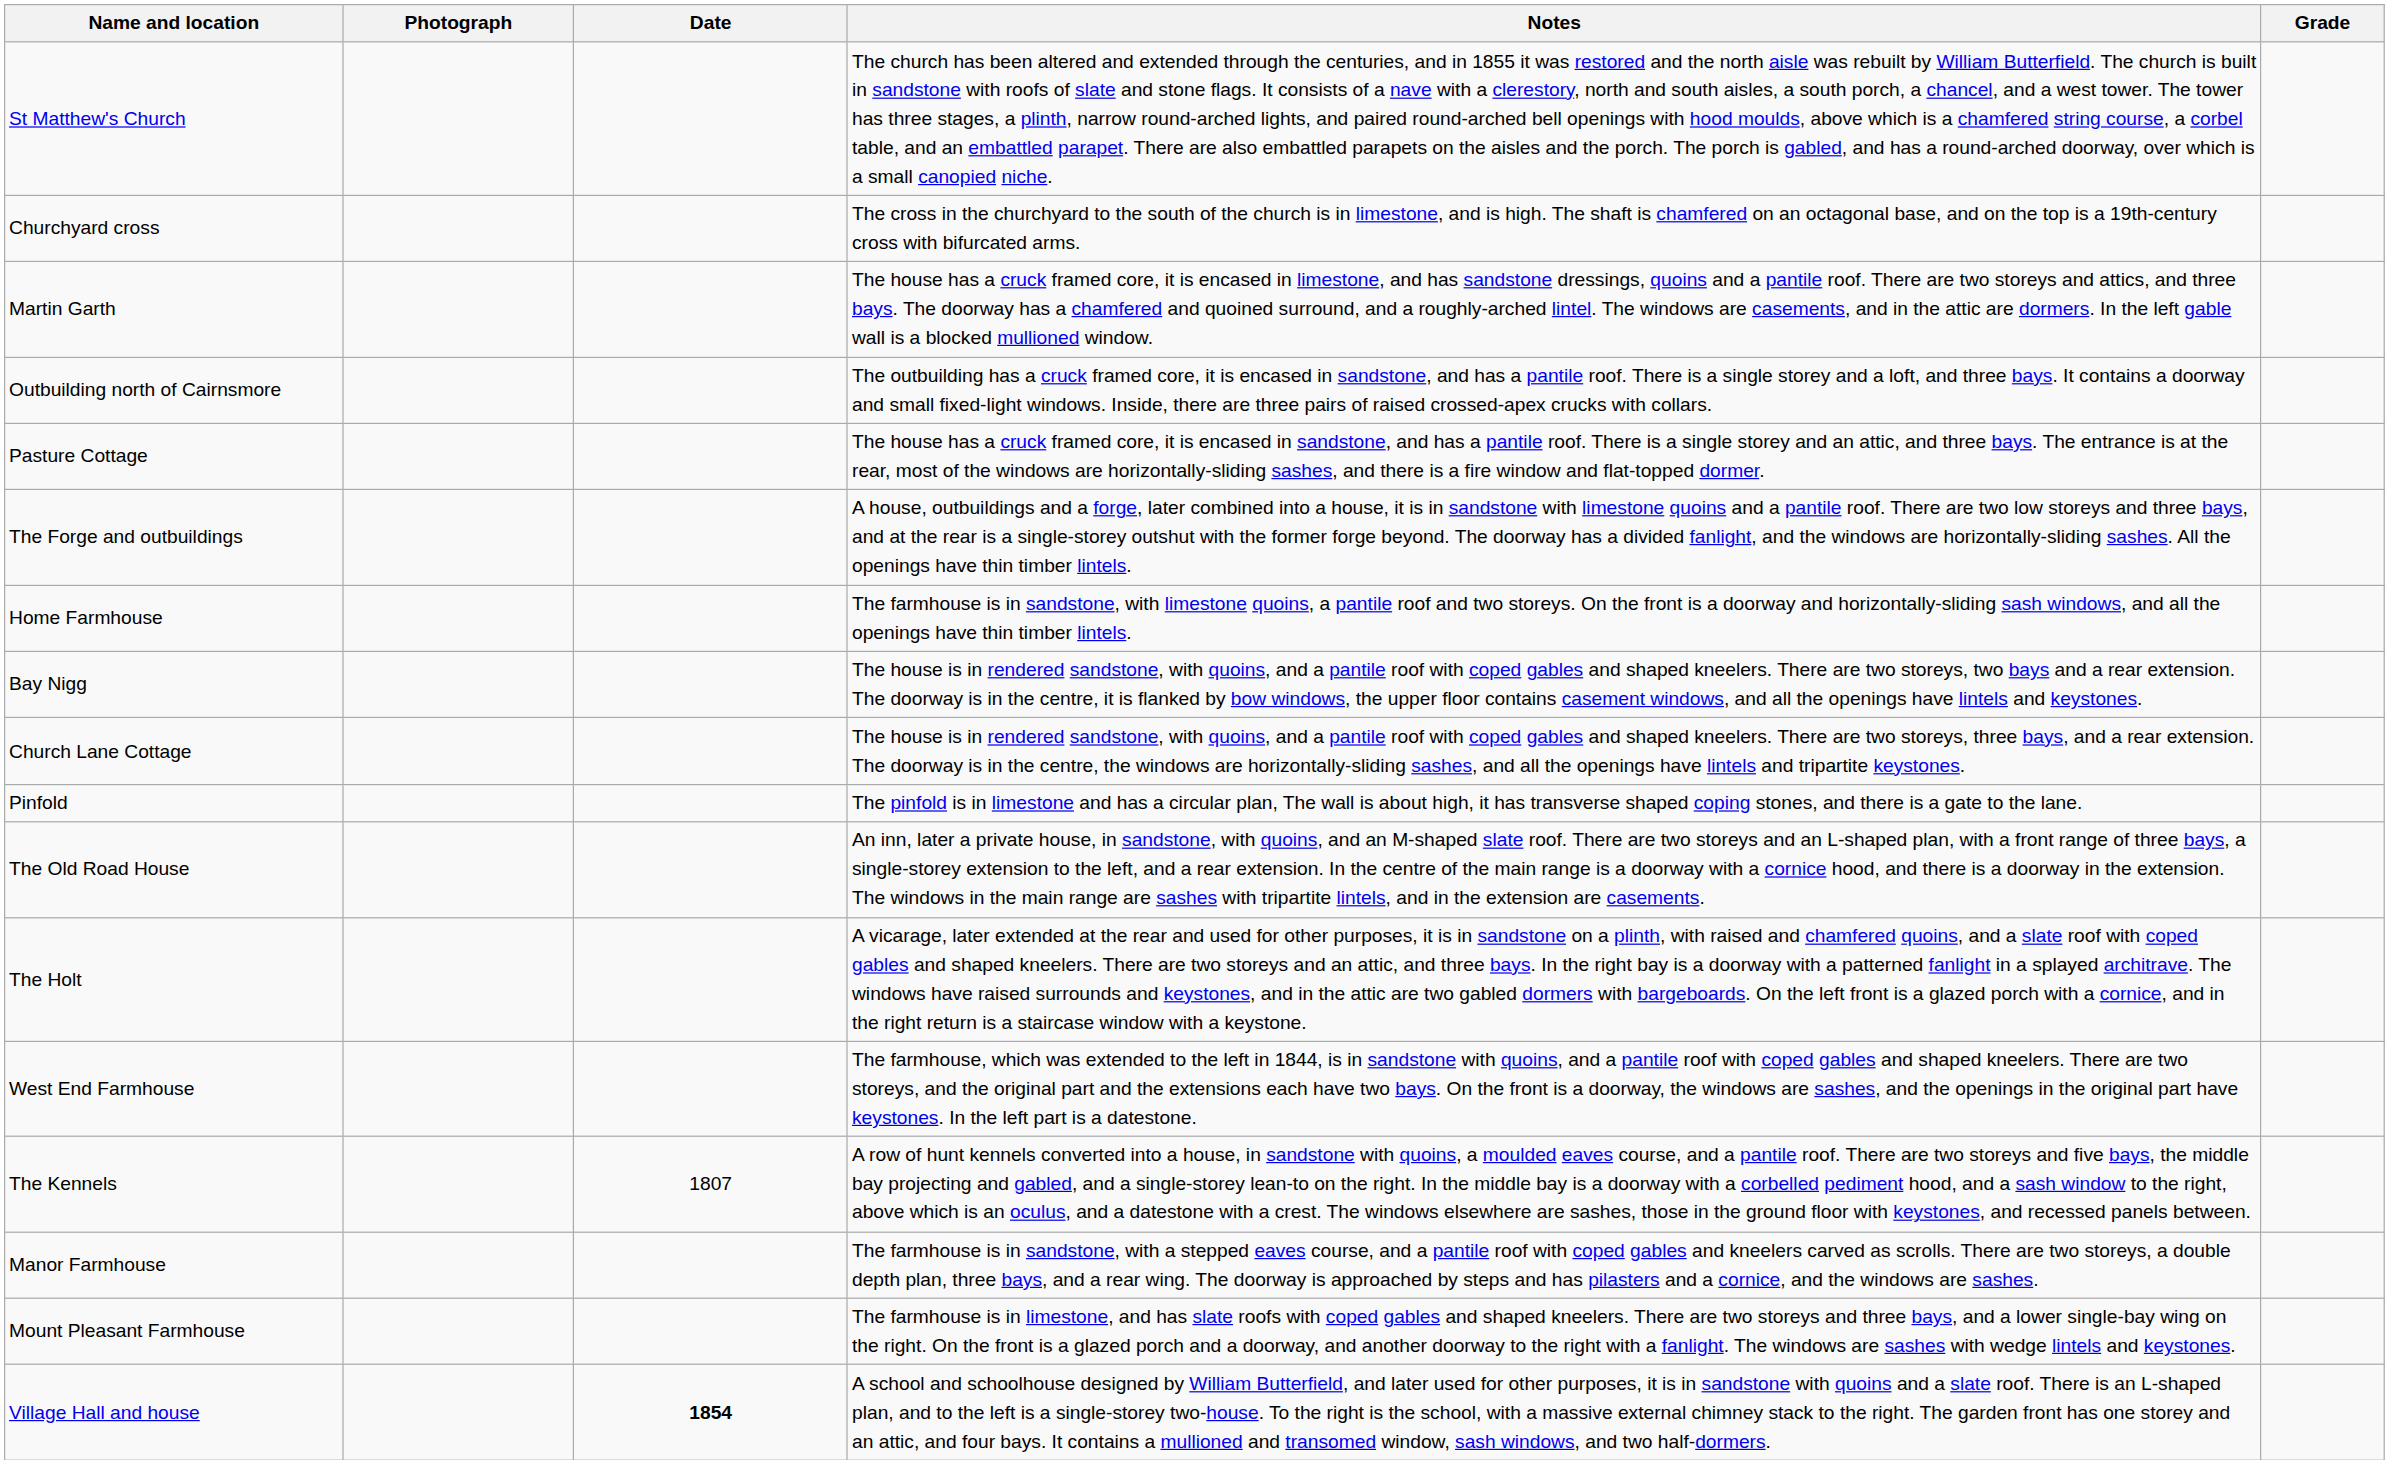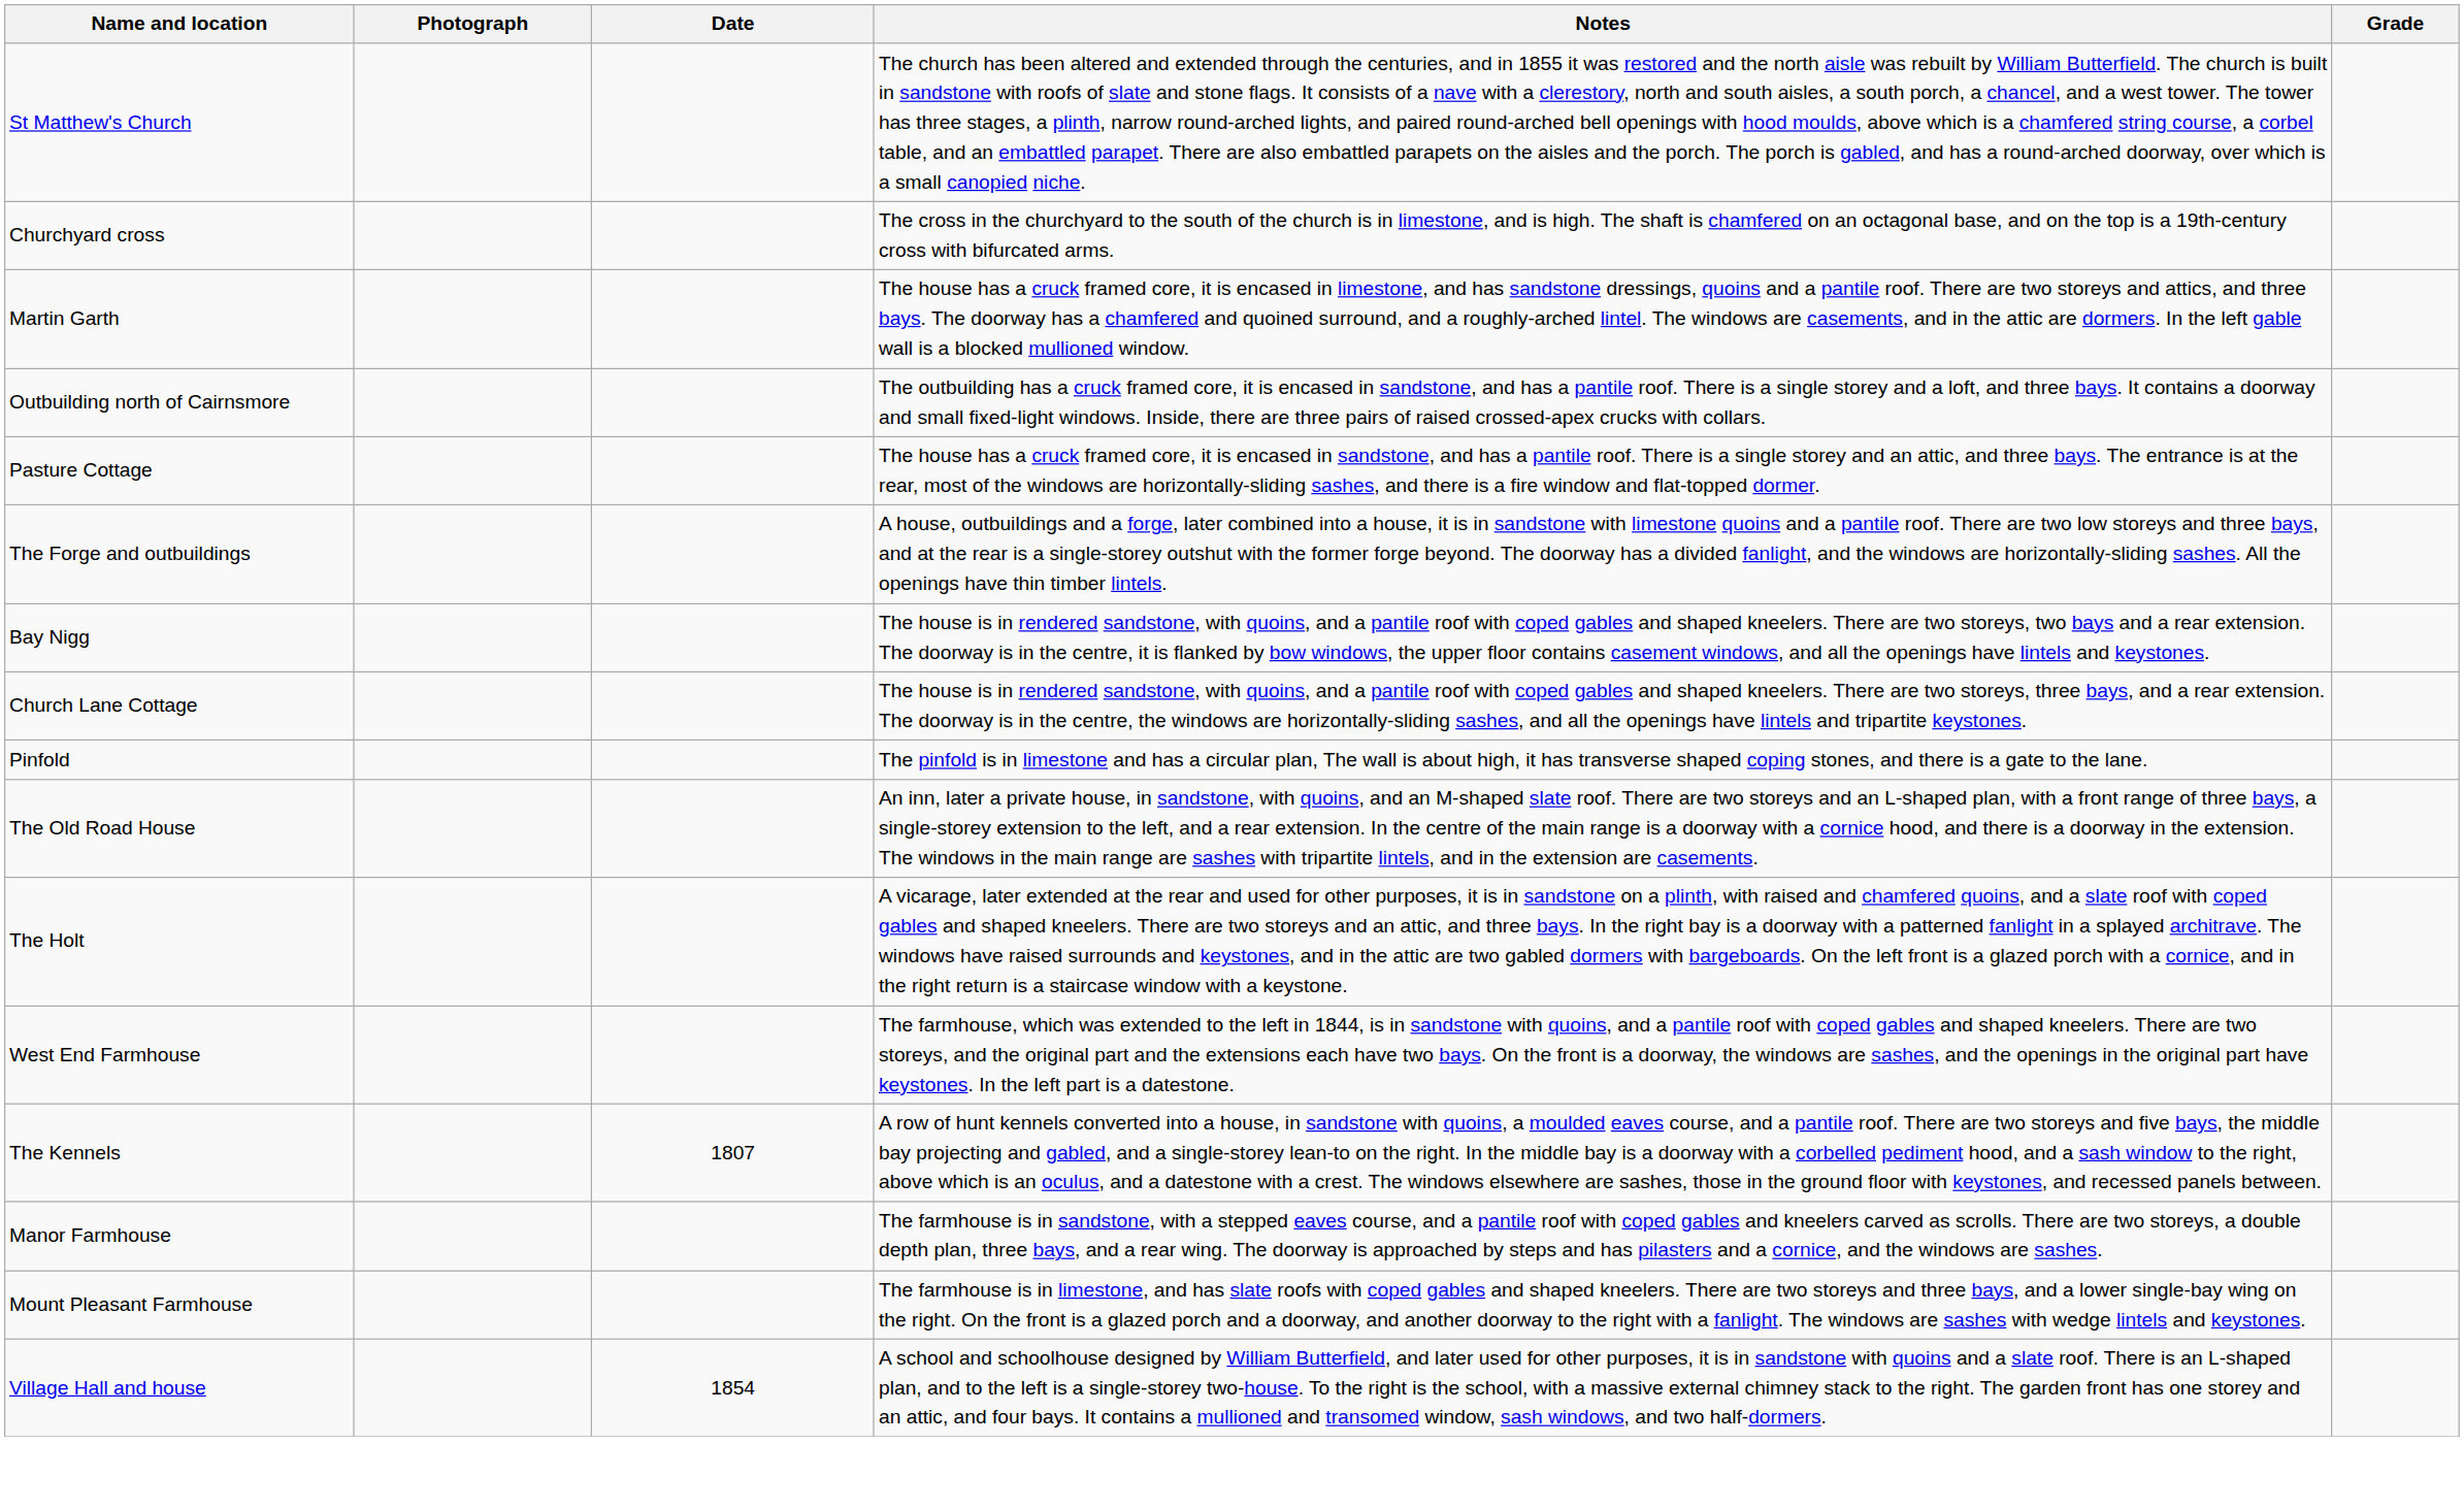- row: Home Farmhouse | The farmhouse is in sandstone, with limestone quoins, a pantile roof and two storeys. On the front is a doorway and horizontally-sliding sash windows, and all the openings have thin timber lintels.
Village Hall and house | Date: bold -> normal
